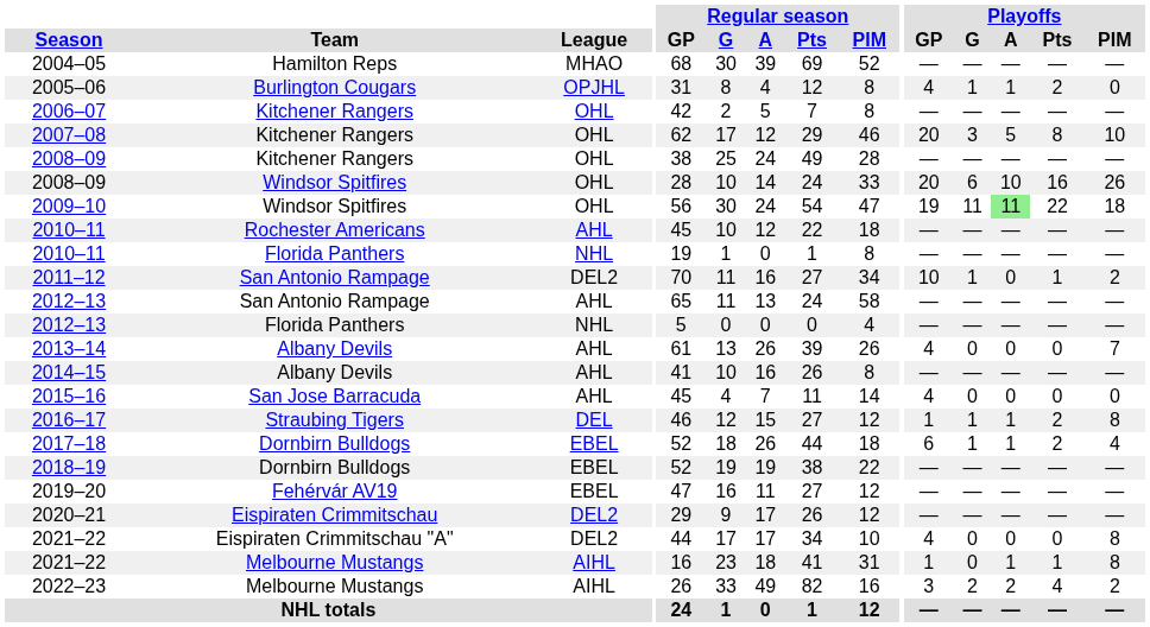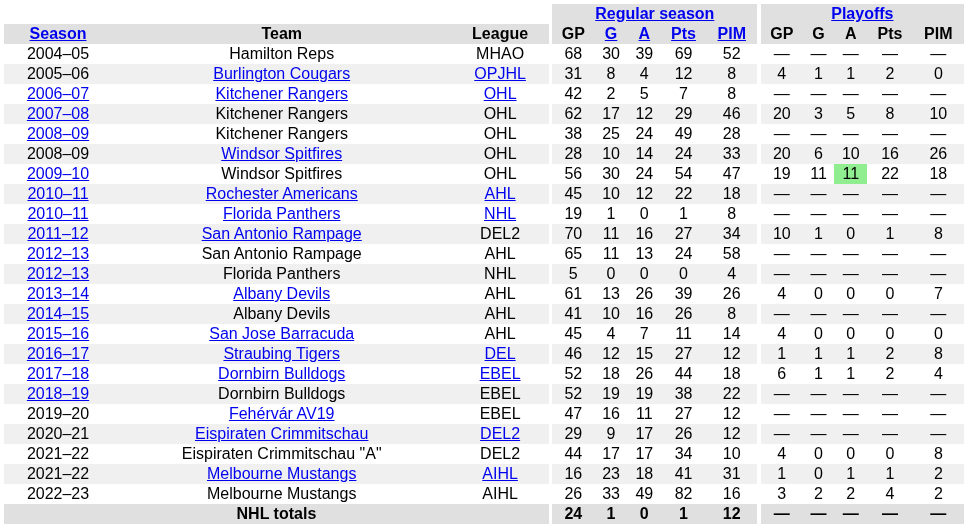2011–12 | Playoffs / PIM: 2 -> 8
2021–22 / Melbourne Mustangs | Playoffs / PIM: 8 -> 2
